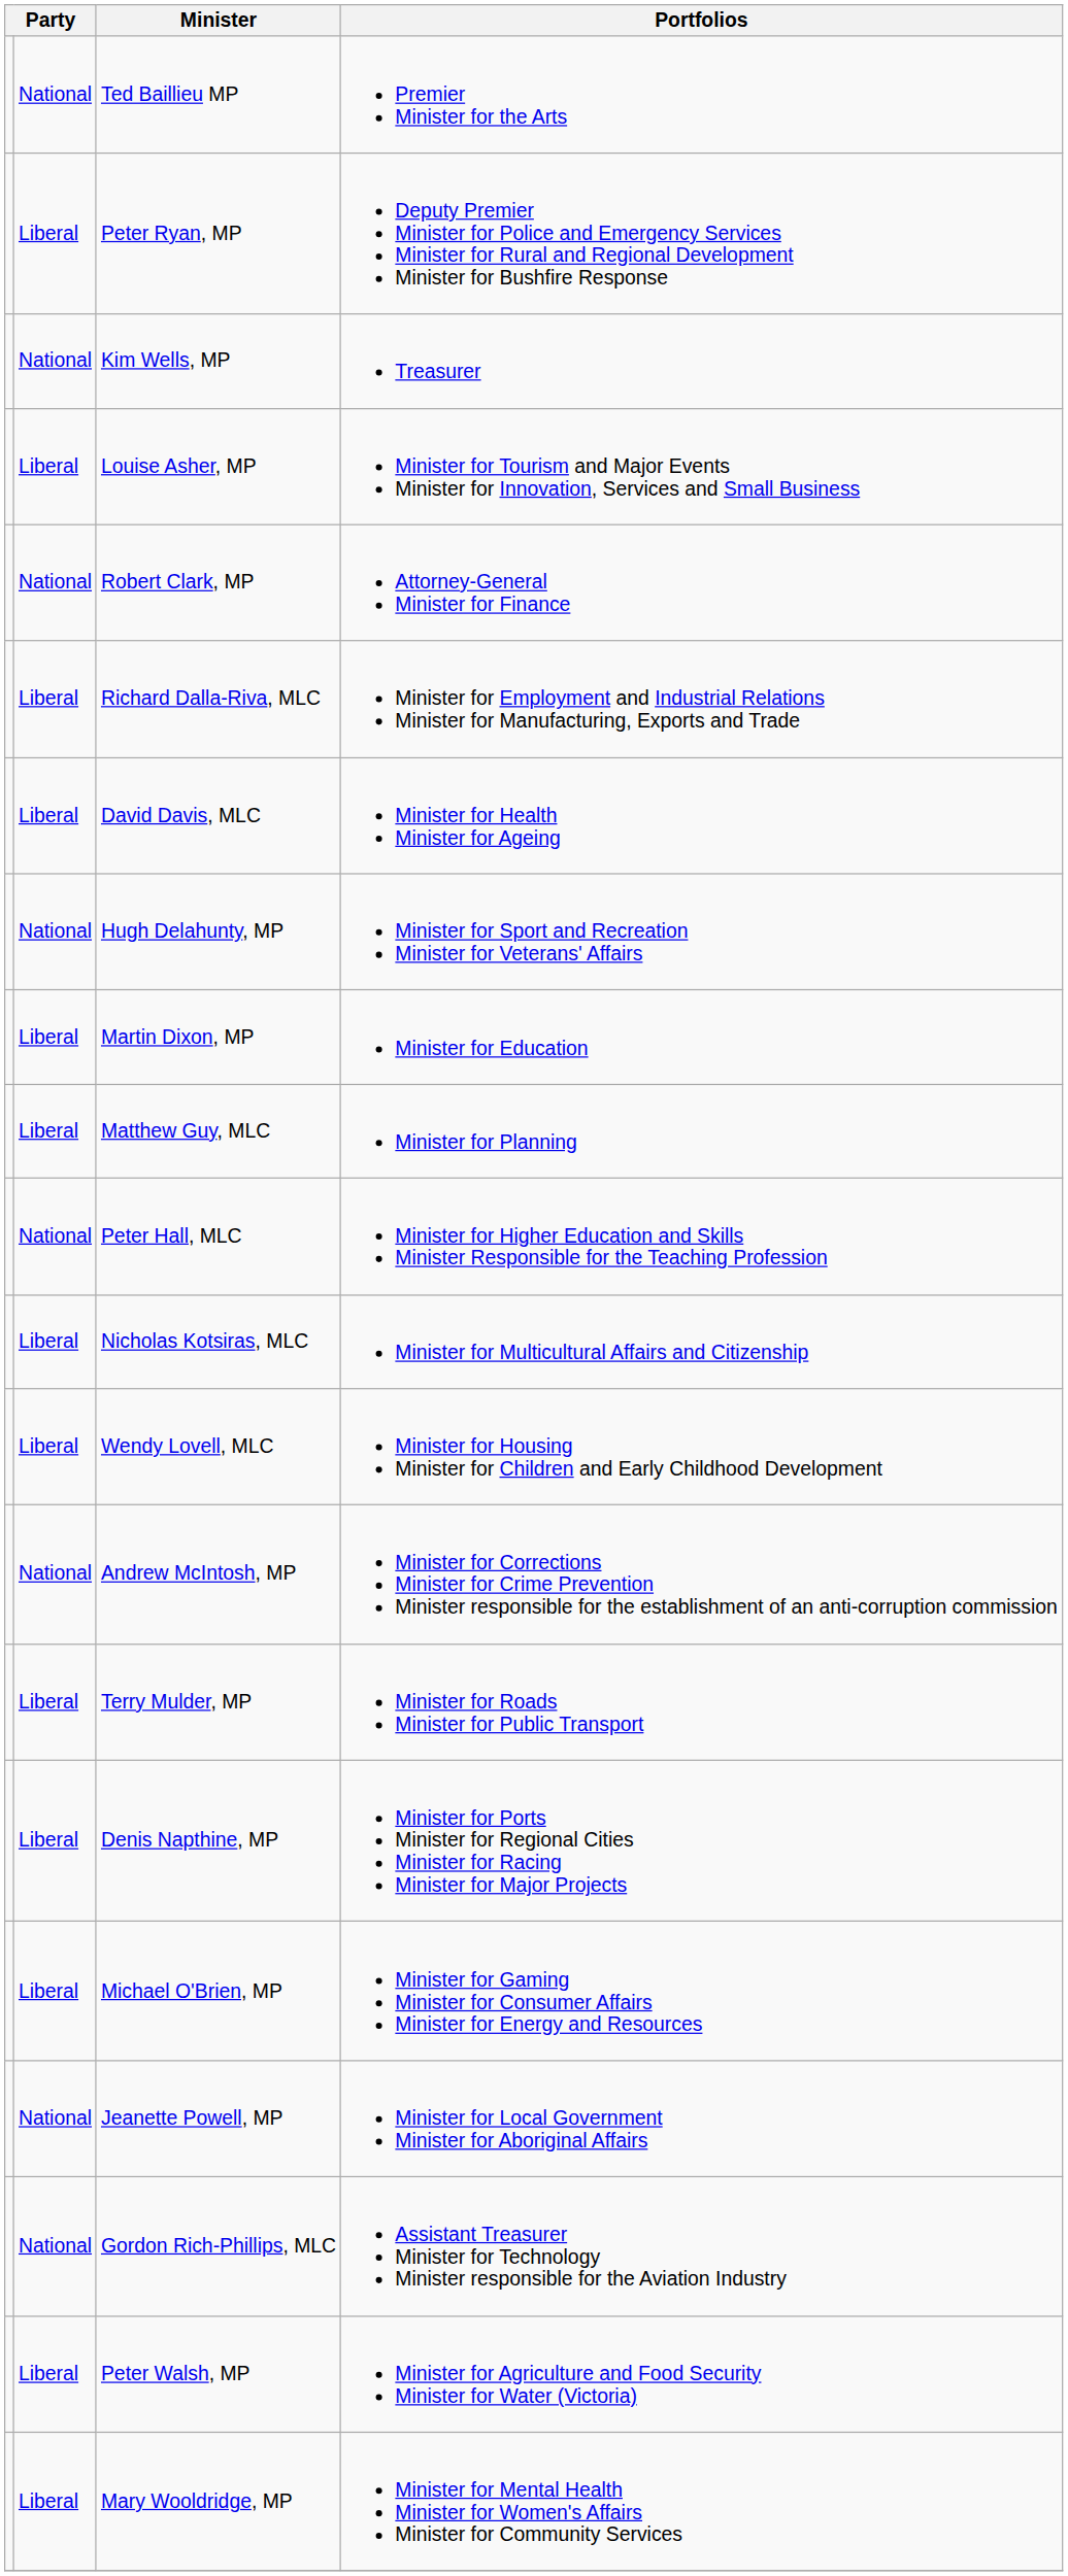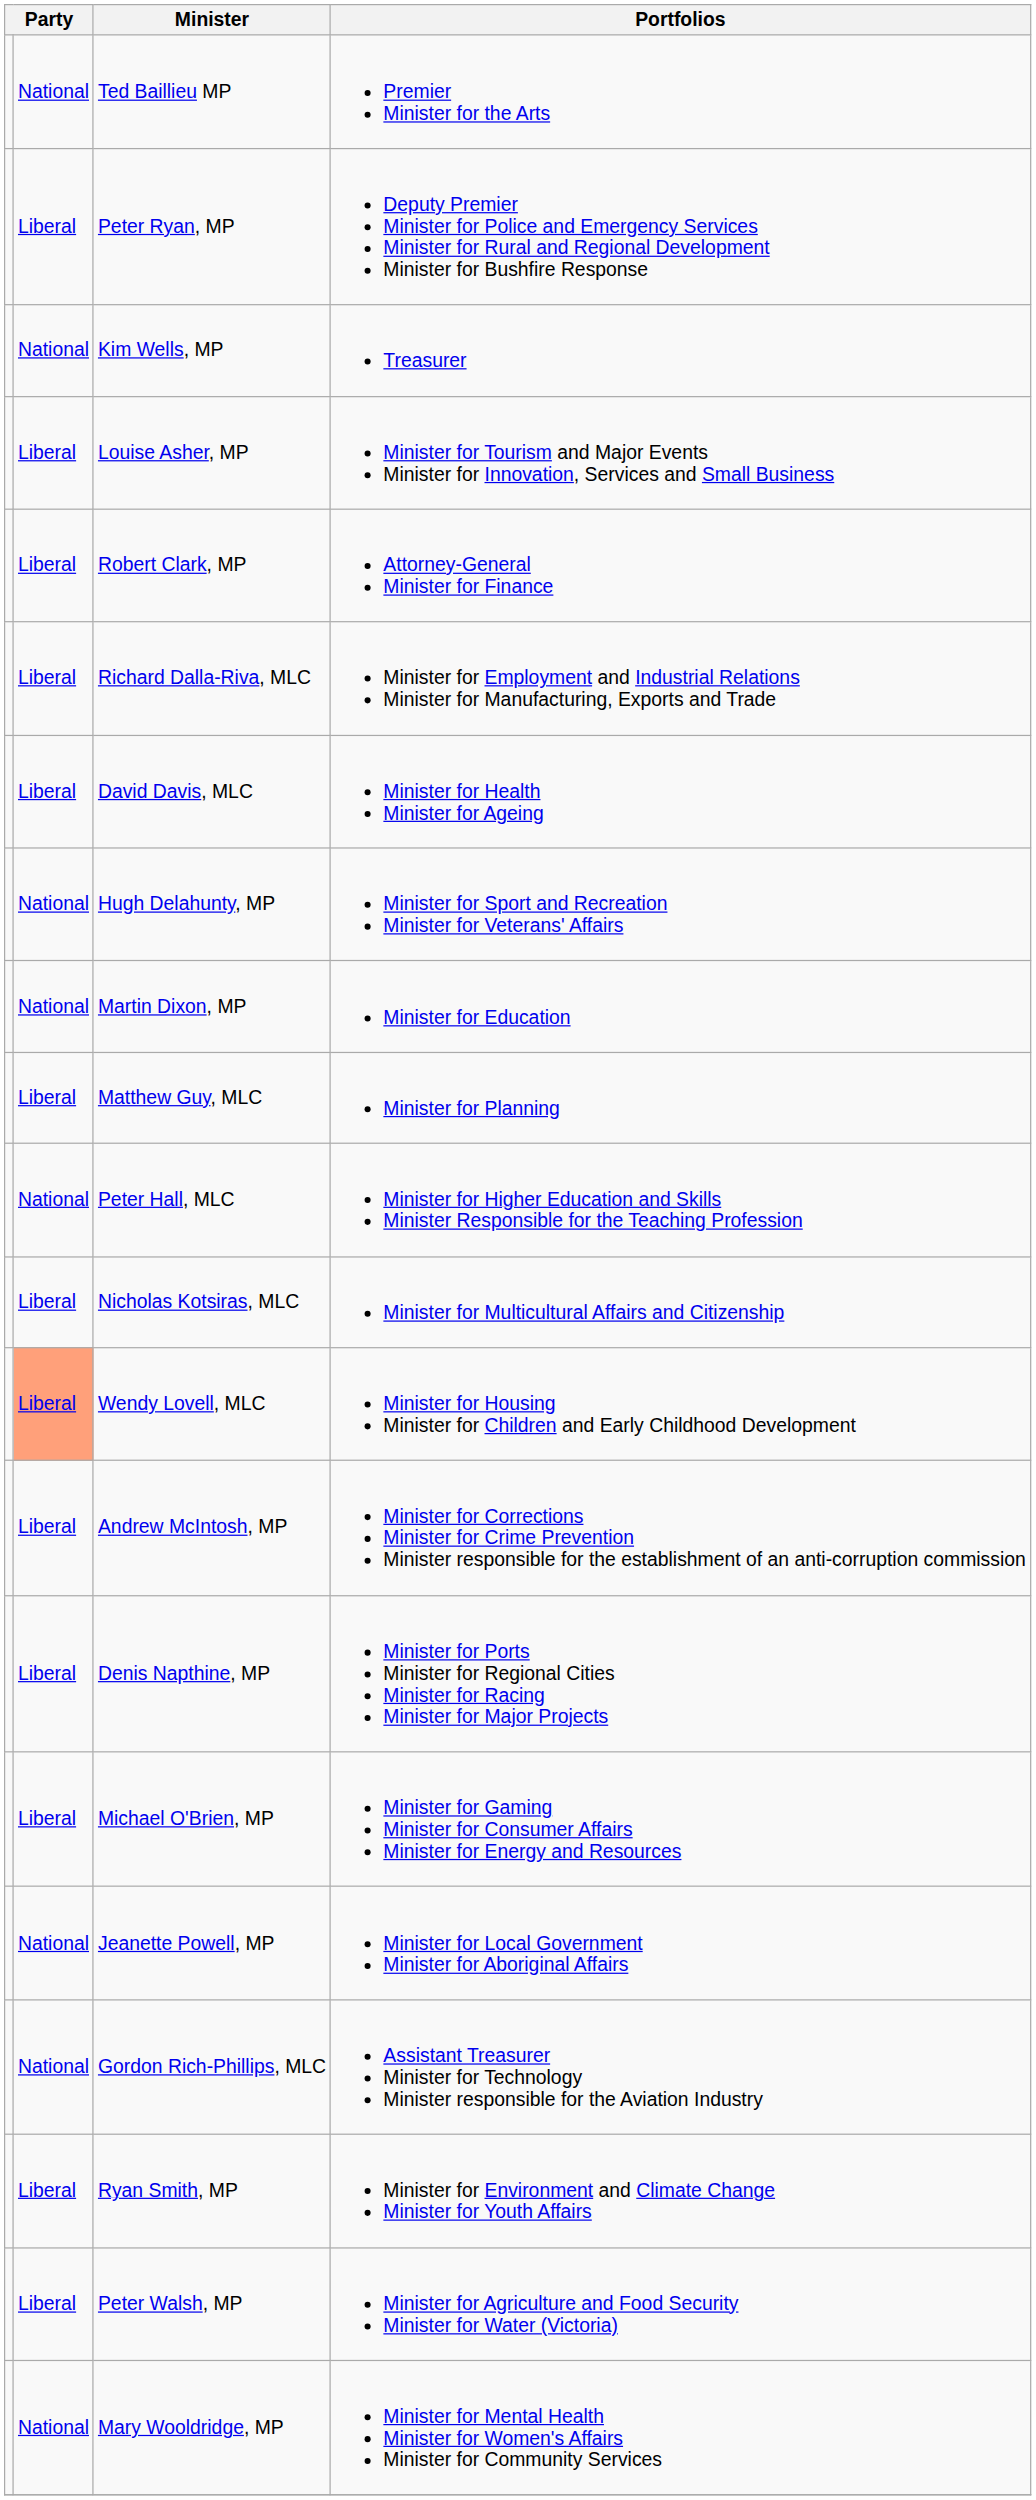Robert Clark, MP | column 2: National -> Liberal
Martin Dixon, MP | column 2: Liberal -> National
Wendy Lovell, MLC | column 2: no background -> lightsalmon background
Andrew McIntosh, MP | column 2: National -> Liberal
- row: Liberal | Terry Mulder, MP | Minister for Roads Minister for Public Transport
+ row: Liberal | Ryan Smith, MP | Minister for Environment and Climate Change Minister for Youth Affairs
Mary Wooldridge, MP | column 2: Liberal -> National
